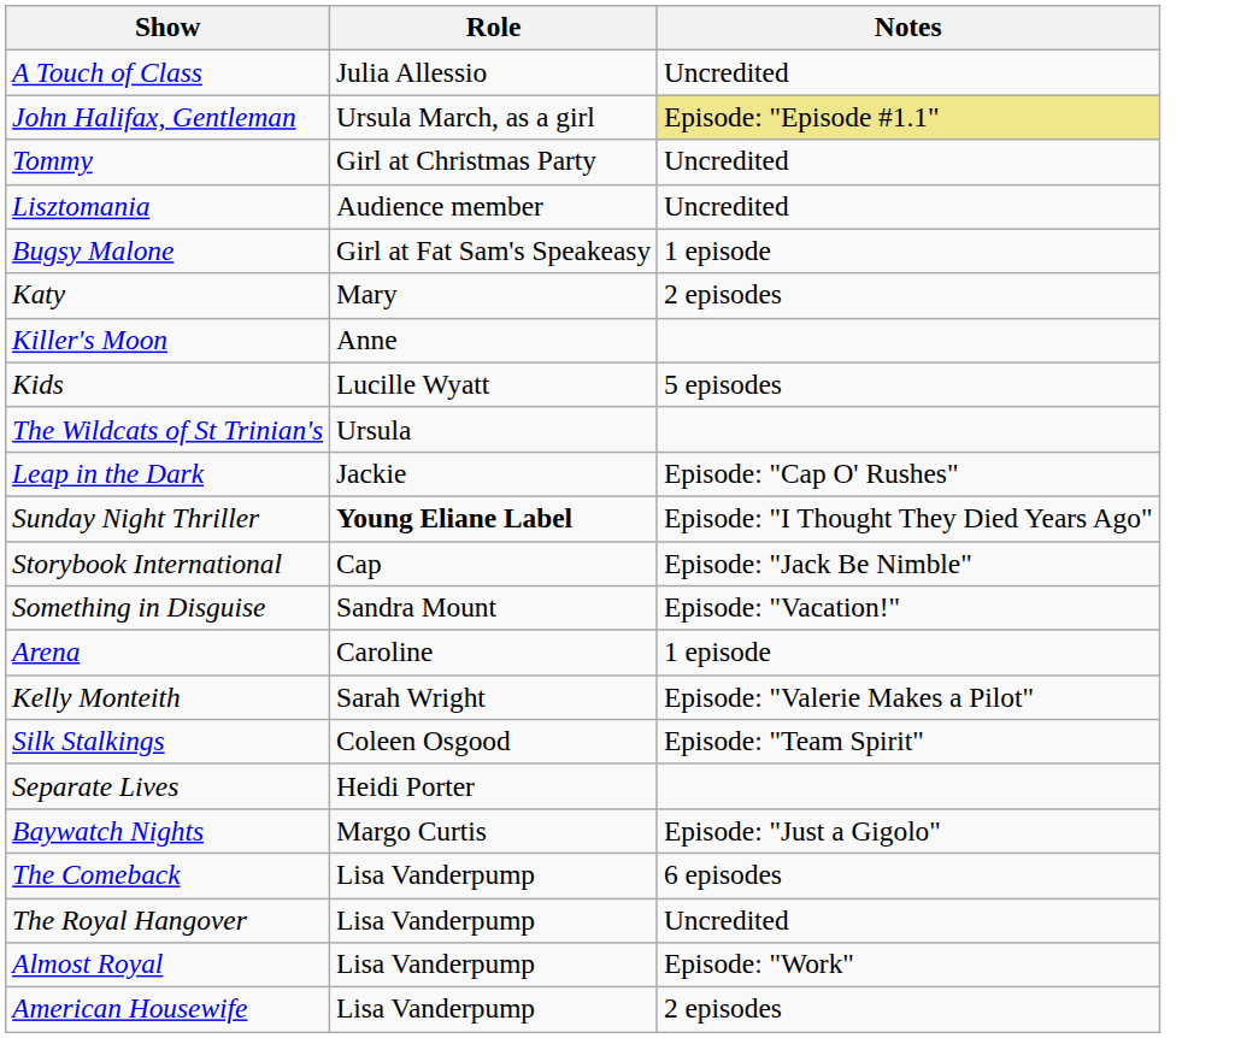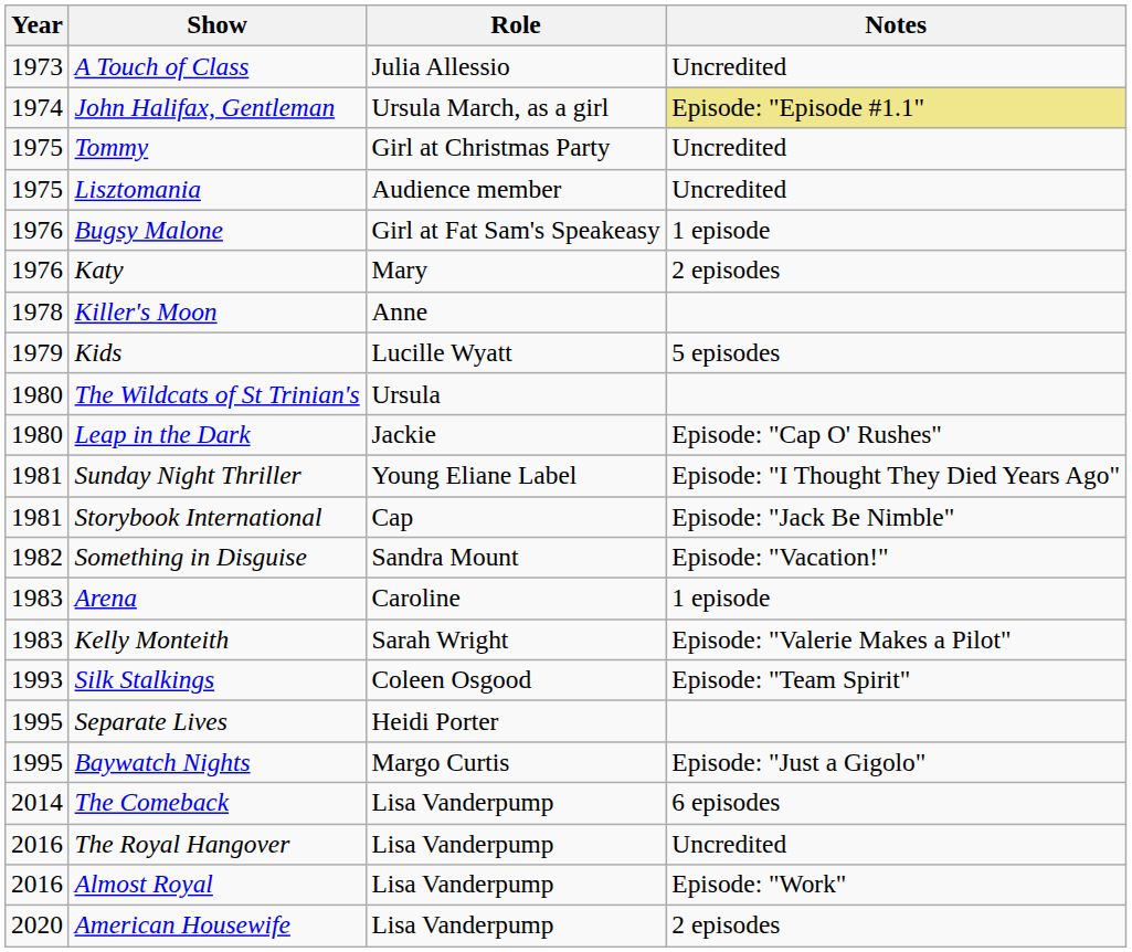+ column: Year | 1973 | 1974 | 1975 | 1975 | 1976 | 1976 | 1978 | 1979 | 1980 | 1980 | 1981 | 1981 | 1982 | 1983 | 1983 | 1993 | 1995 | 1995 | 2014 | 2016 | 2016 | 2020
Sunday Night Thriller | Role: bold -> normal
